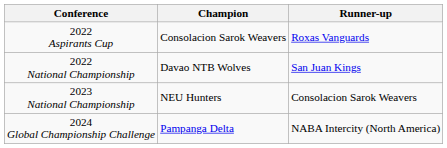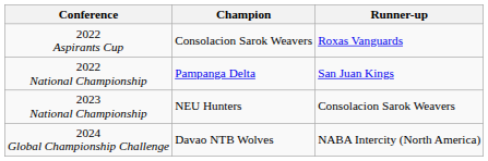2022 National Championship | Champion: Davao NTB Wolves -> Pampanga Delta
2024 Global Championship Challenge | Champion: Pampanga Delta -> Davao NTB Wolves
